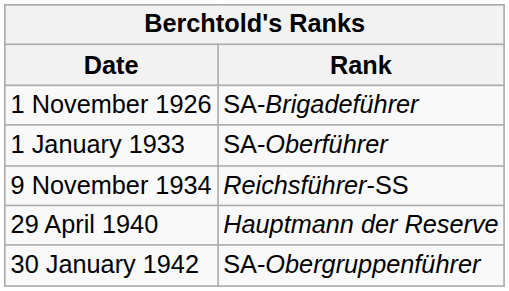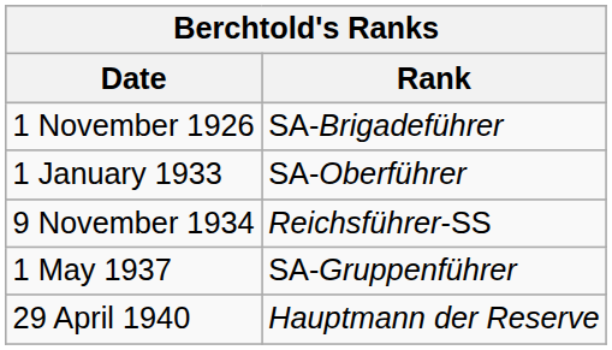+ row: 1 May 1937 | SA-Gruppenführer
- row: 30 January 1942 | SA-Obergruppenführer
